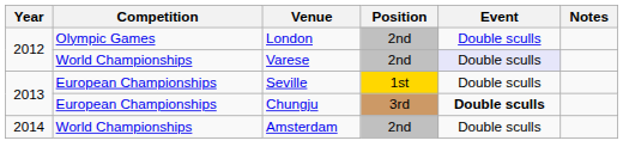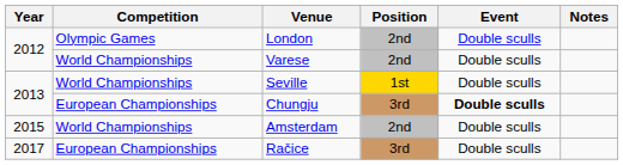Varese | Event: lavender background -> no background
Seville | Competition: European Championships -> World Championships
Amsterdam | Year: 2014 -> 2015
+ row: 2017 | European Championships | Račice | 3rd | Double sculls
